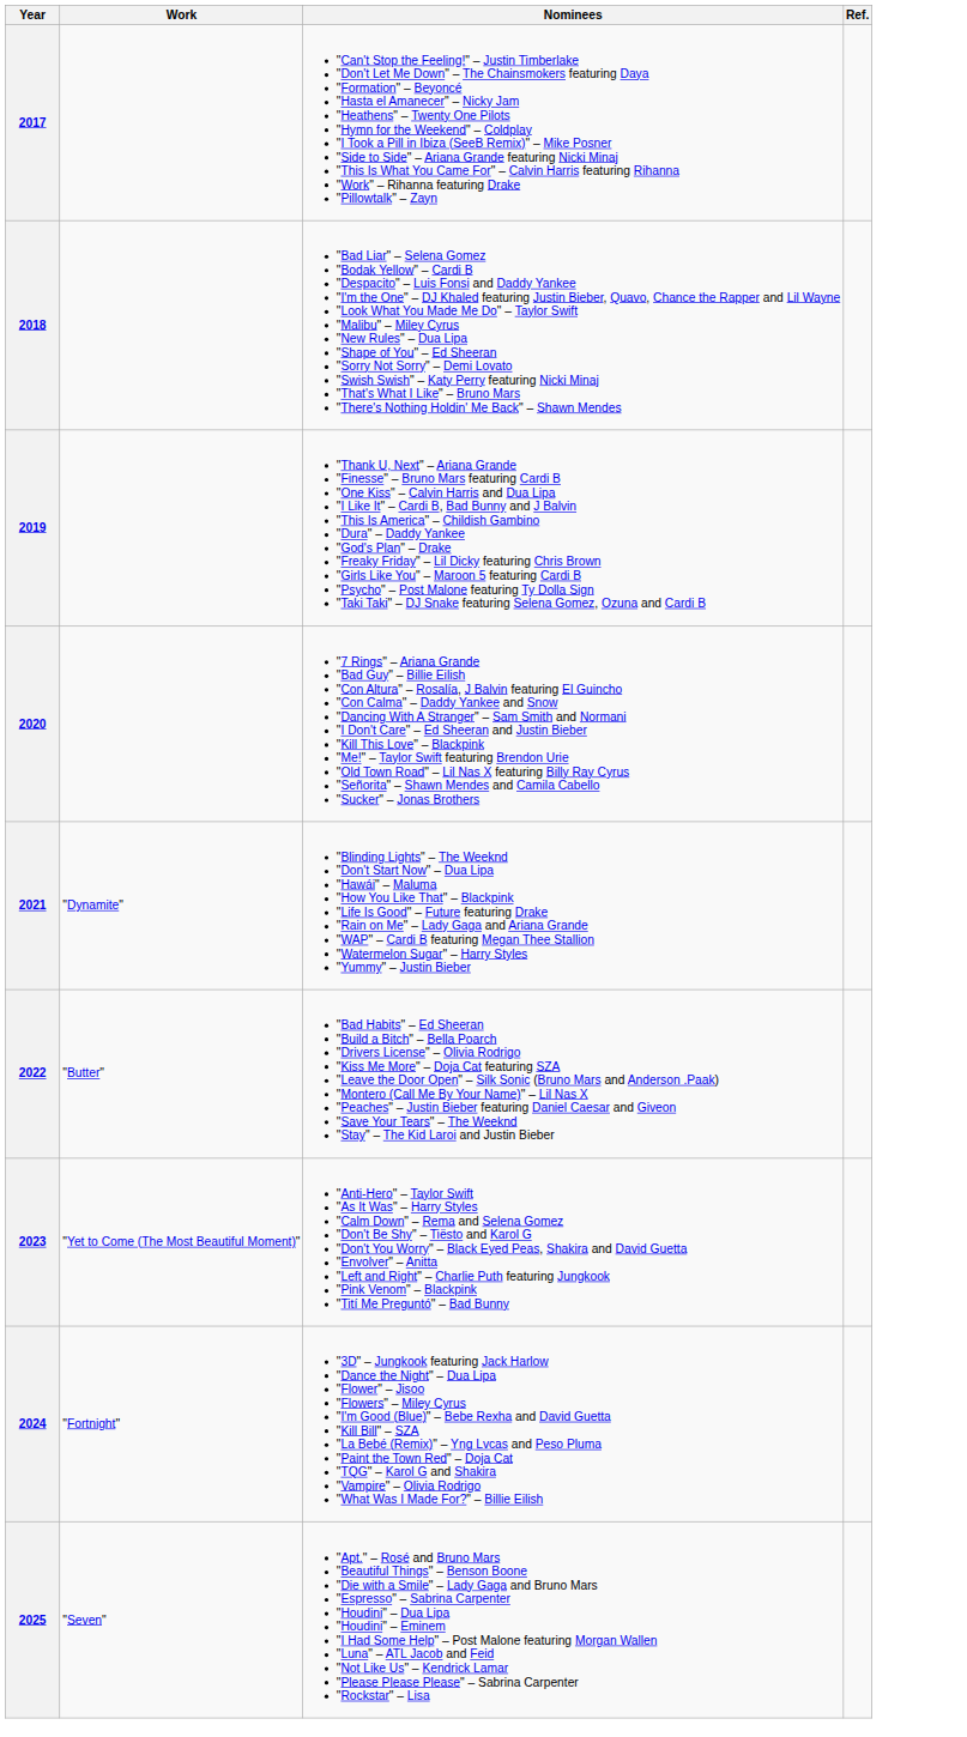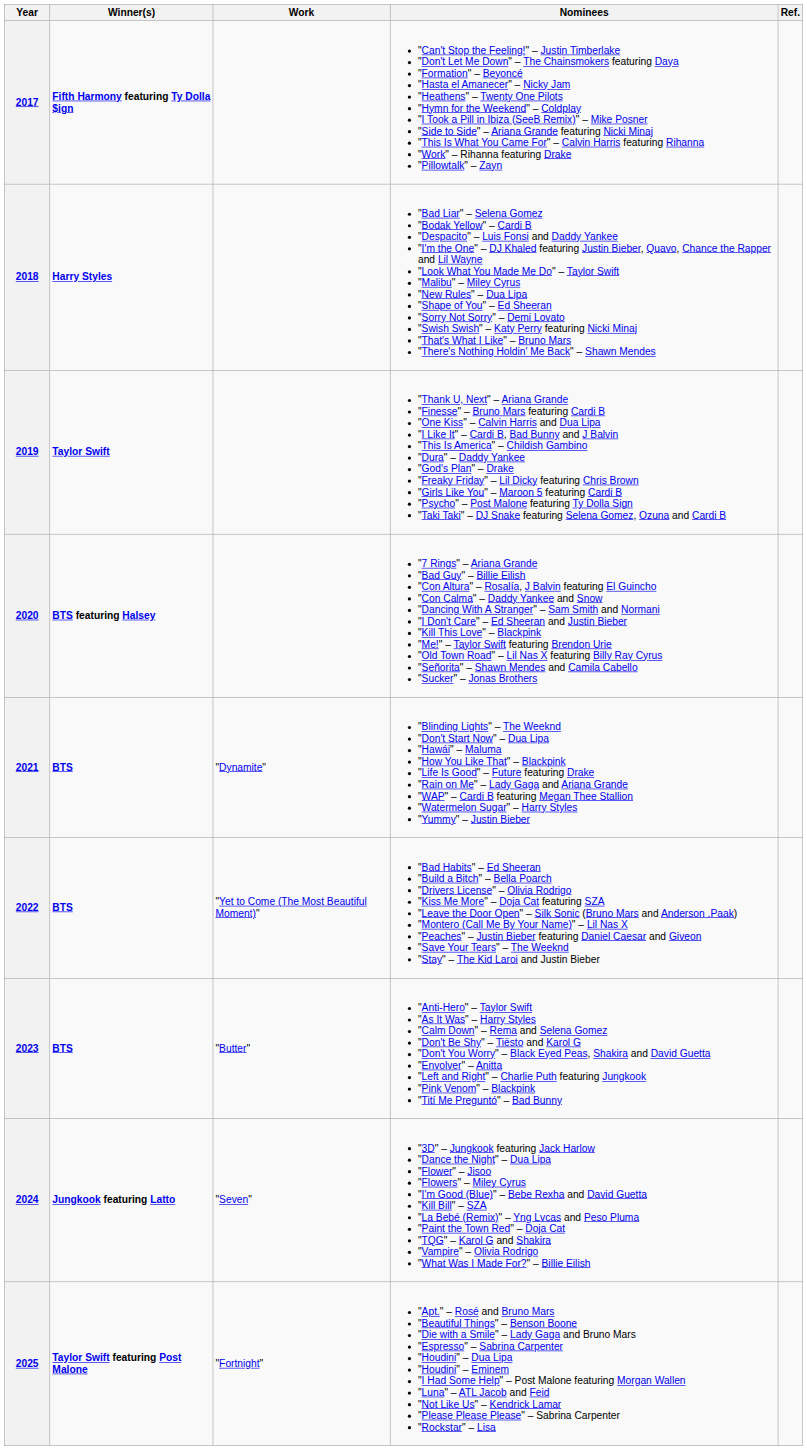+ column: Winner(s) | Fifth Harmony featuring Ty Dolla $ign | Harry Styles | Taylor Swift | BTS featuring Halsey | BTS | BTS | BTS | Jungkook featuring Latto | Taylor Swift featuring Post Malone
2022 | Work: "Butter" -> "Yet to Come (The Most Beautiful Moment)"
2023 | Work: "Yet to Come (The Most Beautiful Moment)" -> "Butter"
2024 | Work: "Fortnight" -> "Seven"
2025 | Work: "Seven" -> "Fortnight"
